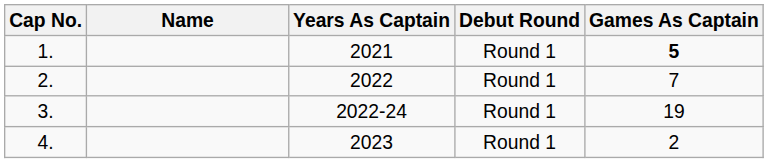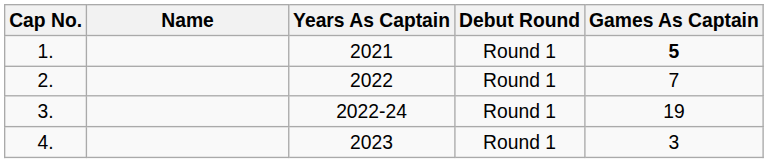4. | Games As Captain: 2 -> 3
